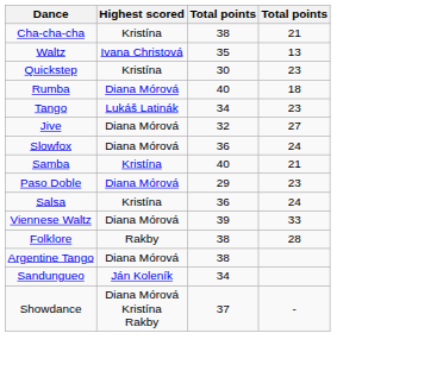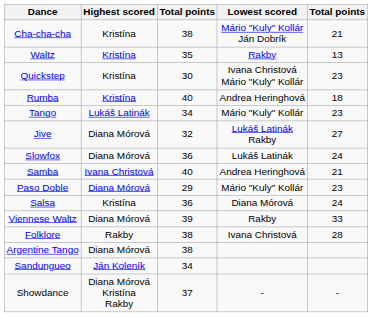+ column: Lowest scored | Mário "Kuly" Kollár Ján Dobrík | Rakby | Ivana Christová Mário "Kuly" Kollár | Andrea Heringhová | Mário "Kuly" Kollár | Lukáš Latinák Rakby | Lukáš Latinák | Andrea Heringhová | Mário "Kuly" Kollár | Diana Mórová | Rakby | Ivana Christová | -
Waltz | Highest scored: Ivana Christová -> Kristína
Rumba | Highest scored: Diana Mórová -> Kristína
Samba | Highest scored: Kristína -> Ivana Christová
